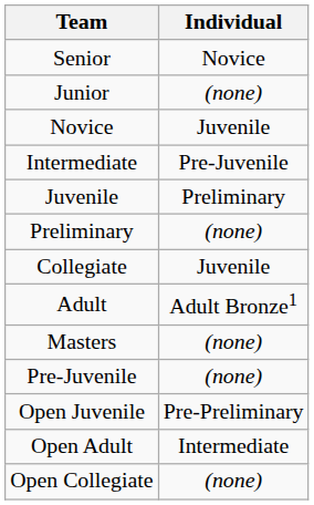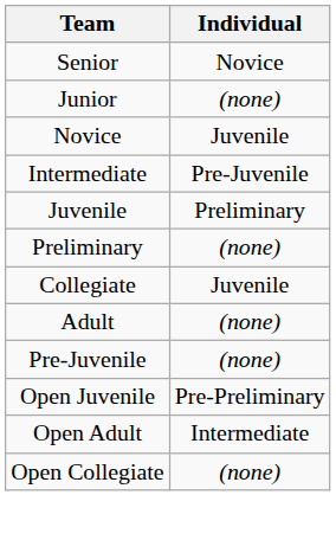Adult | Individual: Adult Bronze1 -> (none)
- row: Masters | (none)
